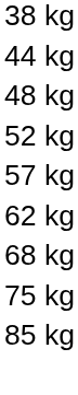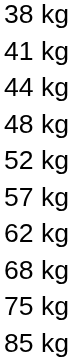+ row: 41 kg
